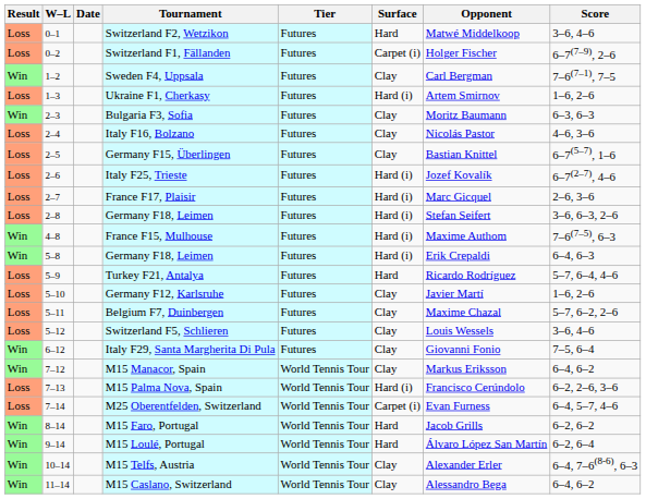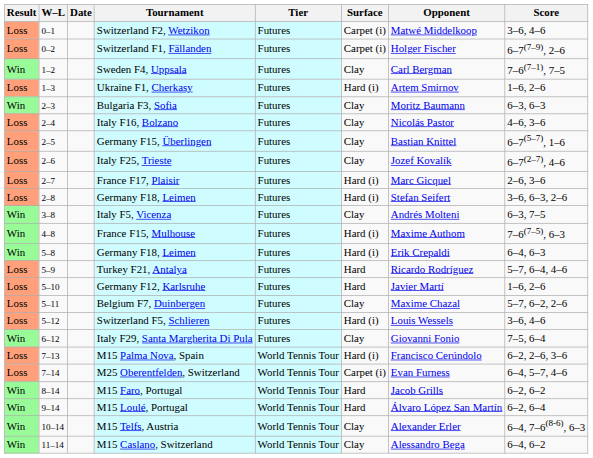Switzerland F2, Wetzikon | Surface: Hard -> Carpet (i)
Italy F25, Trieste | Surface: Hard (i) -> Clay
+ row: Win | 3–8 | Italy F5, Vicenza | Futures | Clay | Andrés Molteni | 6–3, 7–5
Germany F12, Karlsruhe | Surface: Clay -> Hard
Switzerland F5, Schlieren | Surface: Clay -> Hard (i)
- row: Win | 7–12 | M15 Manacor, Spain | World Tennis Tour | Clay | Markus Eriksson | 6–4, 6–2
